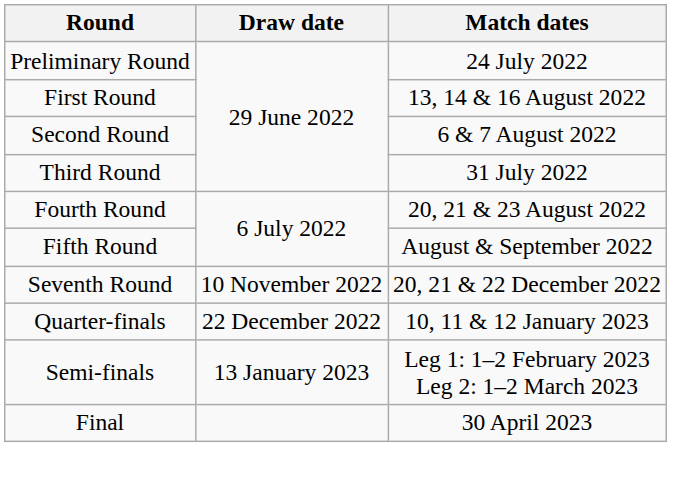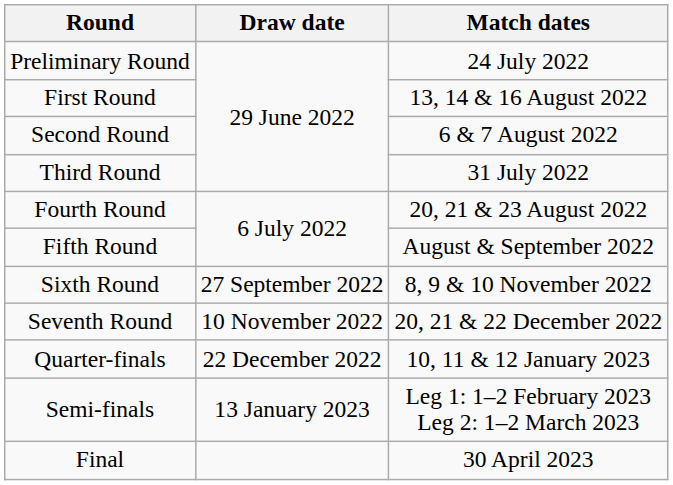+ row: Sixth Round | 27 September 2022 | 8, 9 & 10 November 2022
